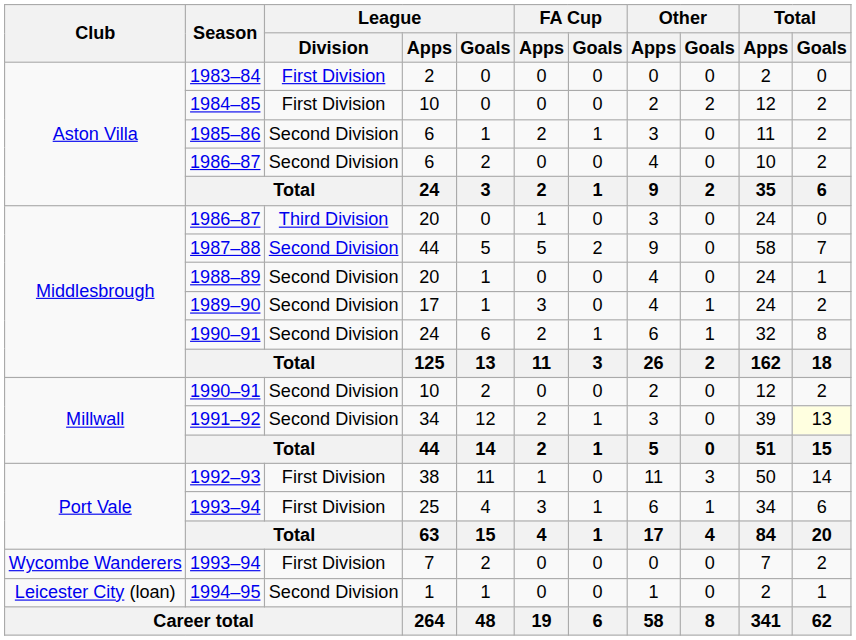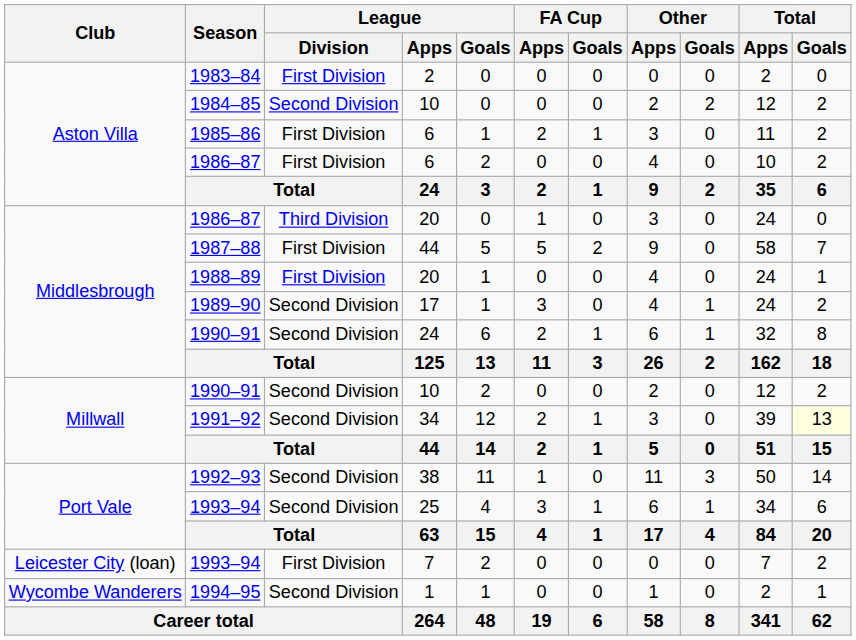1984–85 | League / Division: First Division -> Second Division
1985–86 | League / Division: Second Division -> First Division
1986–87 / 6 | League / Division: Second Division -> First Division
1987–88 | League / Division: Second Division -> First Division
1988–89 | League / Division: Second Division -> First Division
1992–93 | League / Division: First Division -> Second Division
1993–94 / 25 | League / Division: First Division -> Second Division
1993–94 / 7 | Club: Wycombe Wanderers -> Leicester City (loan)
1994–95 | Club: Leicester City (loan) -> Wycombe Wanderers
